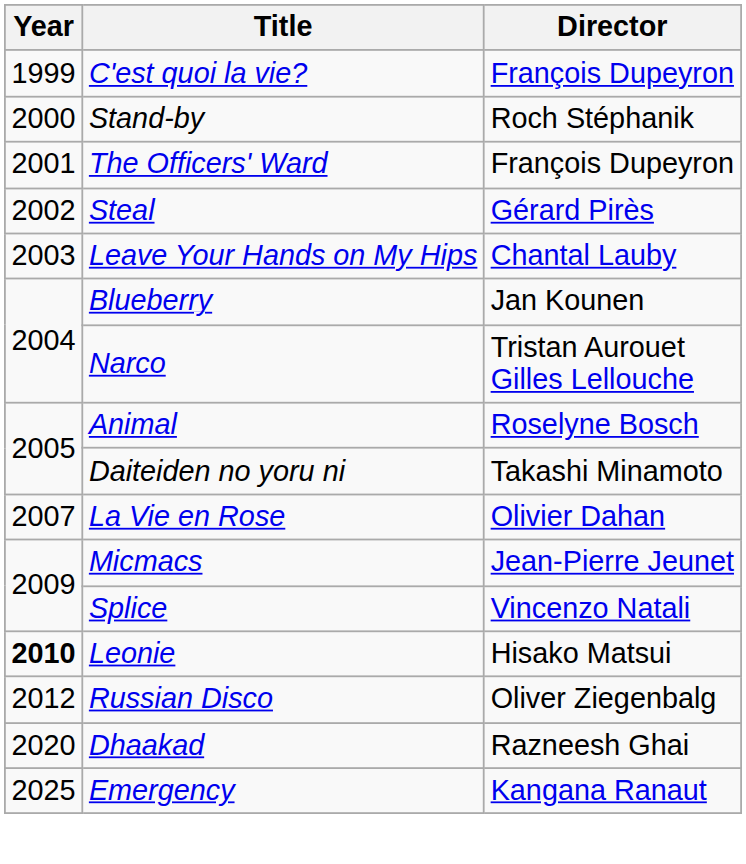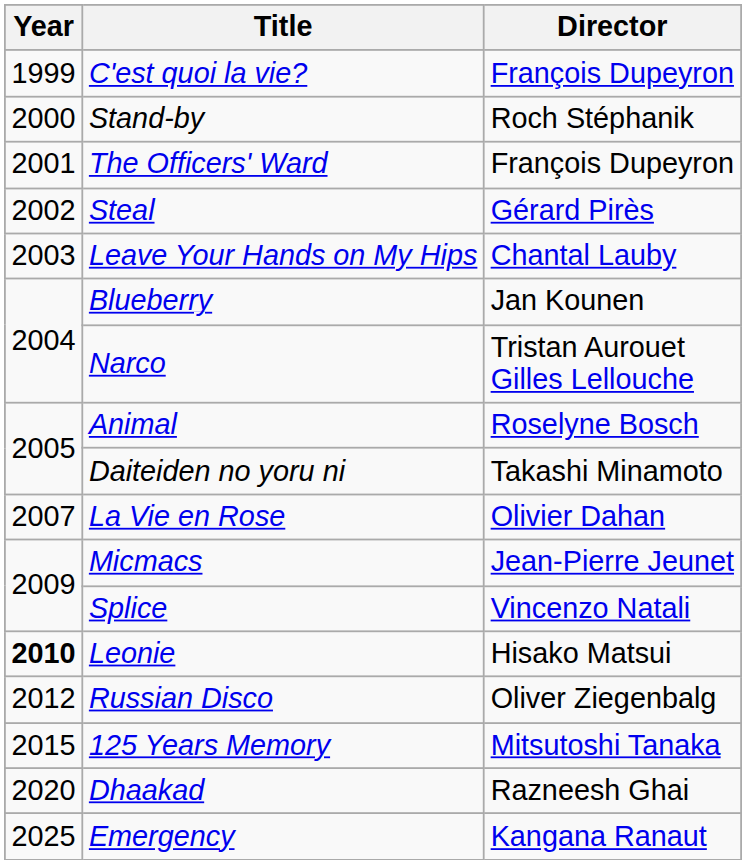+ row: 2015 | 125 Years Memory | Mitsutoshi Tanaka
